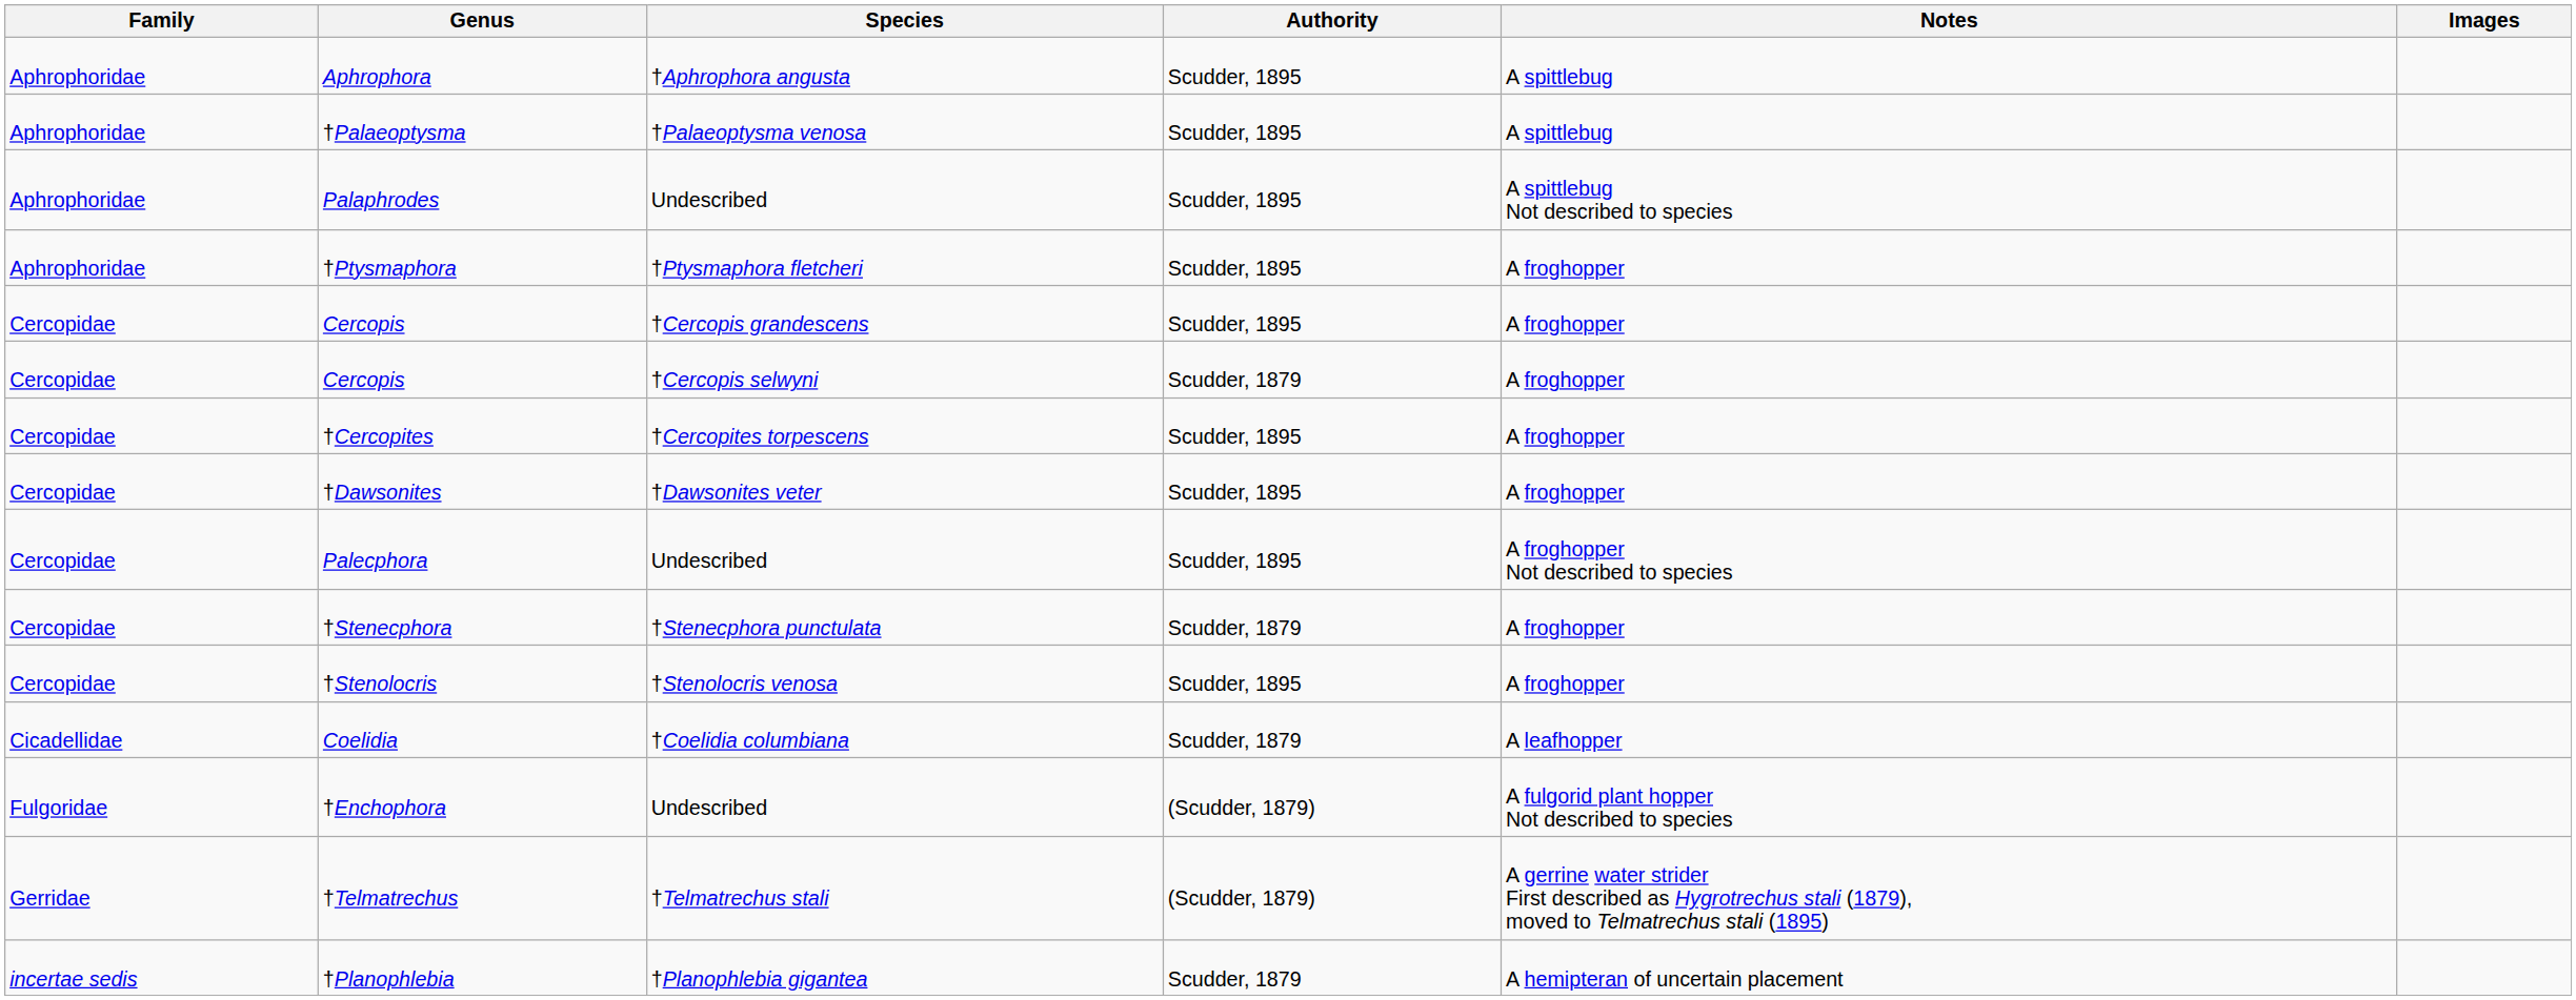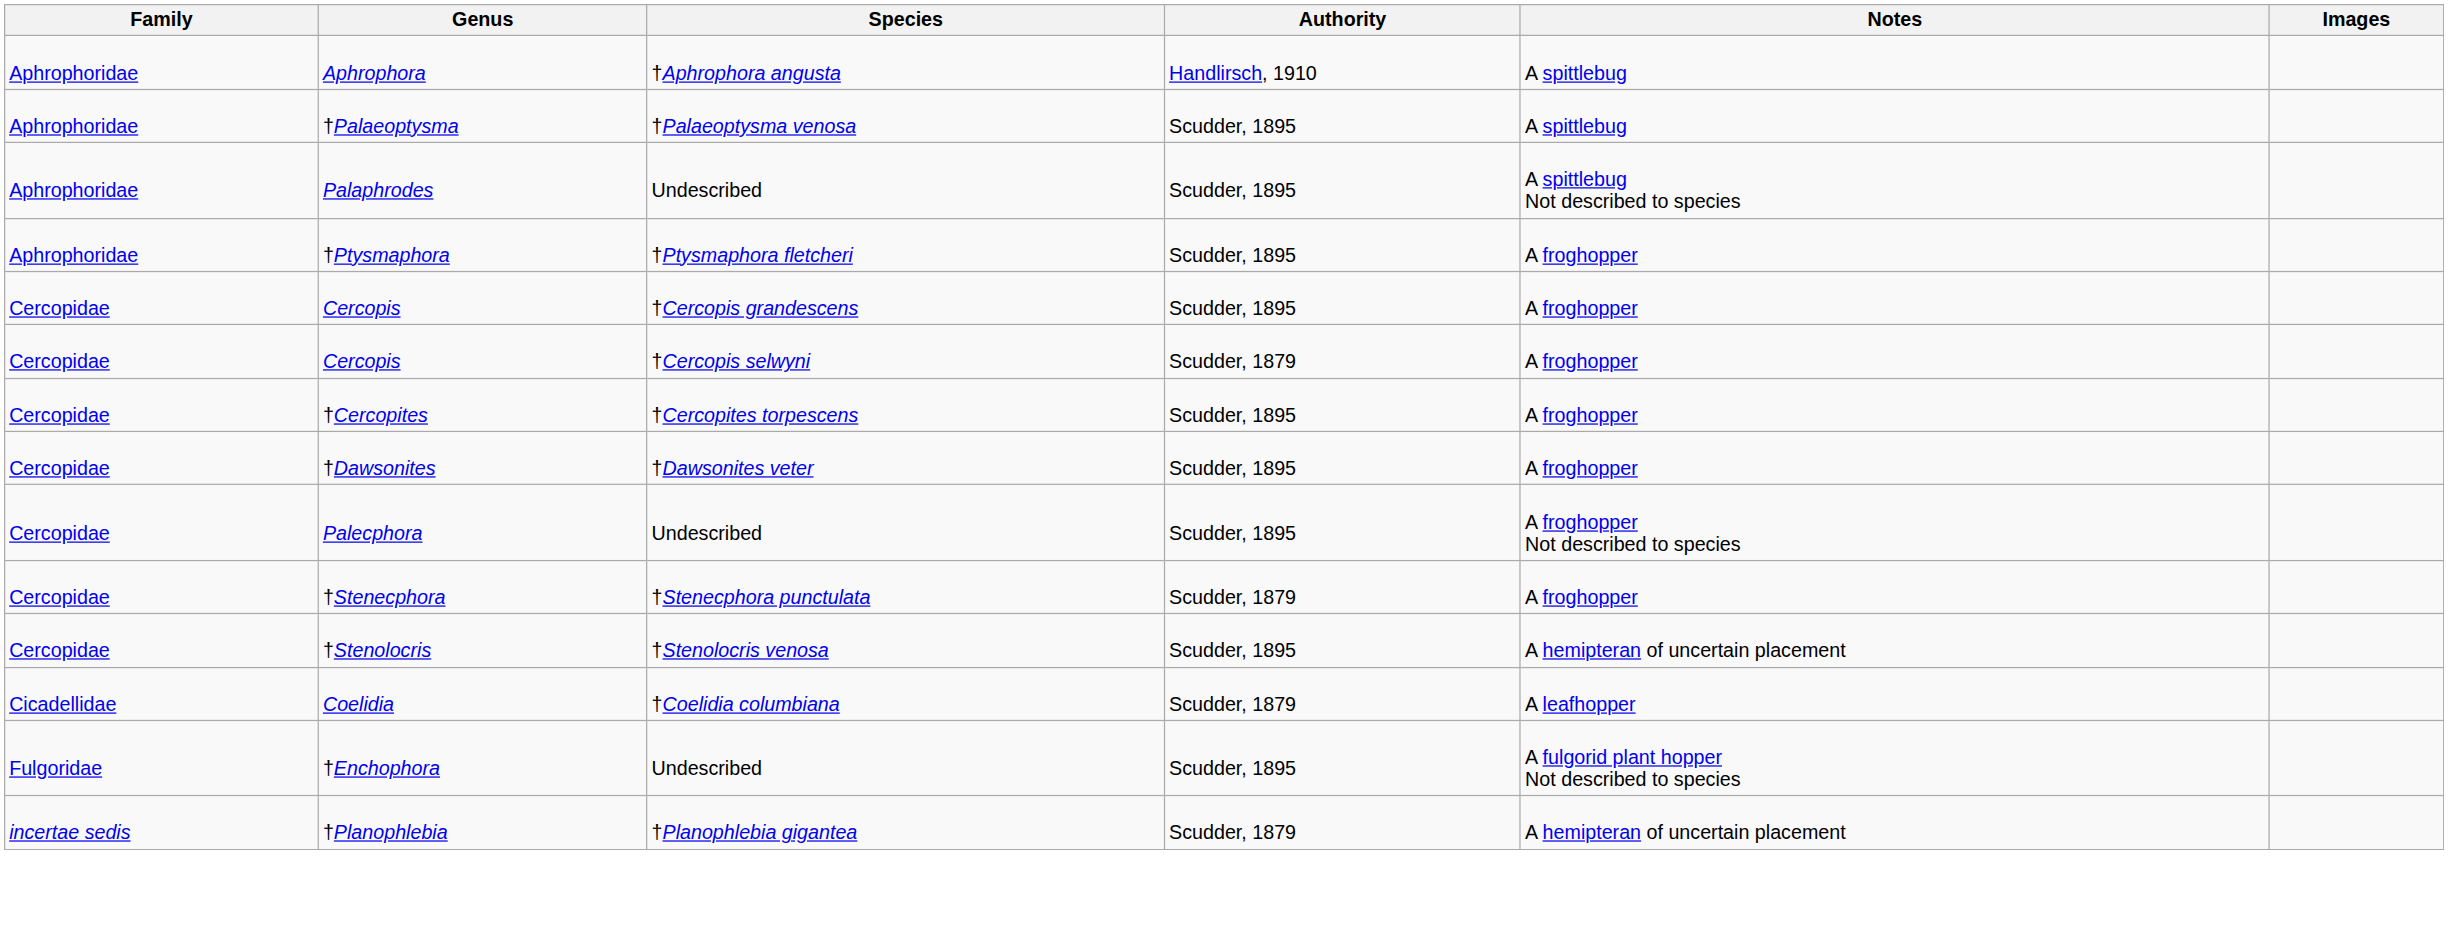Aphrophora | Authority: Scudder, 1895 -> Handlirsch, 1910
†Stenolocris | Notes: A froghopper -> A hemipteran of uncertain placement
†Enchophora | Authority: (Scudder, 1879) -> Scudder, 1895
- row: Gerridae | †Telmatrechus | †Telmatrechus stali | (Scudder, 1879) | A gerrine water strider First described as Hygrotrechus stali (1879), moved to Telmatrechus stali (1895)
